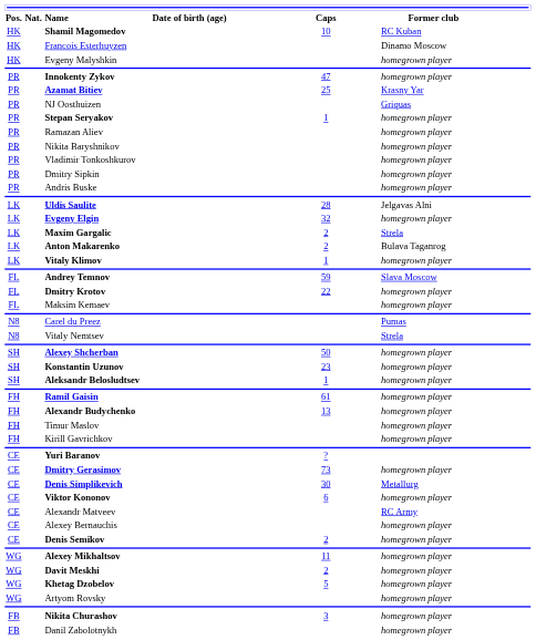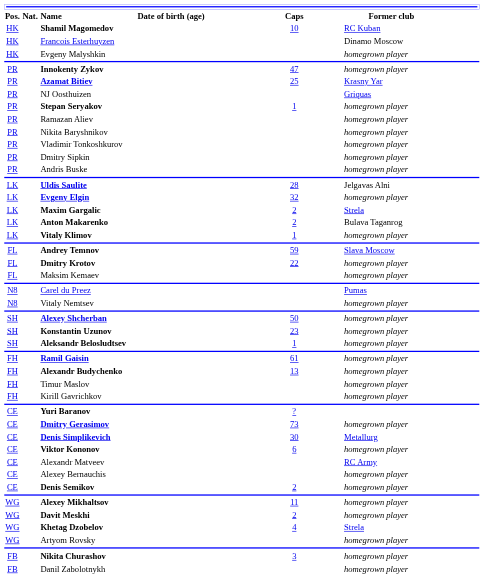Vitaly Nemtsev | Former club: Strela -> homegrown player
Khetag Dzobelov | Caps: 5 -> 4
Khetag Dzobelov | Former club: homegrown player -> Strela
